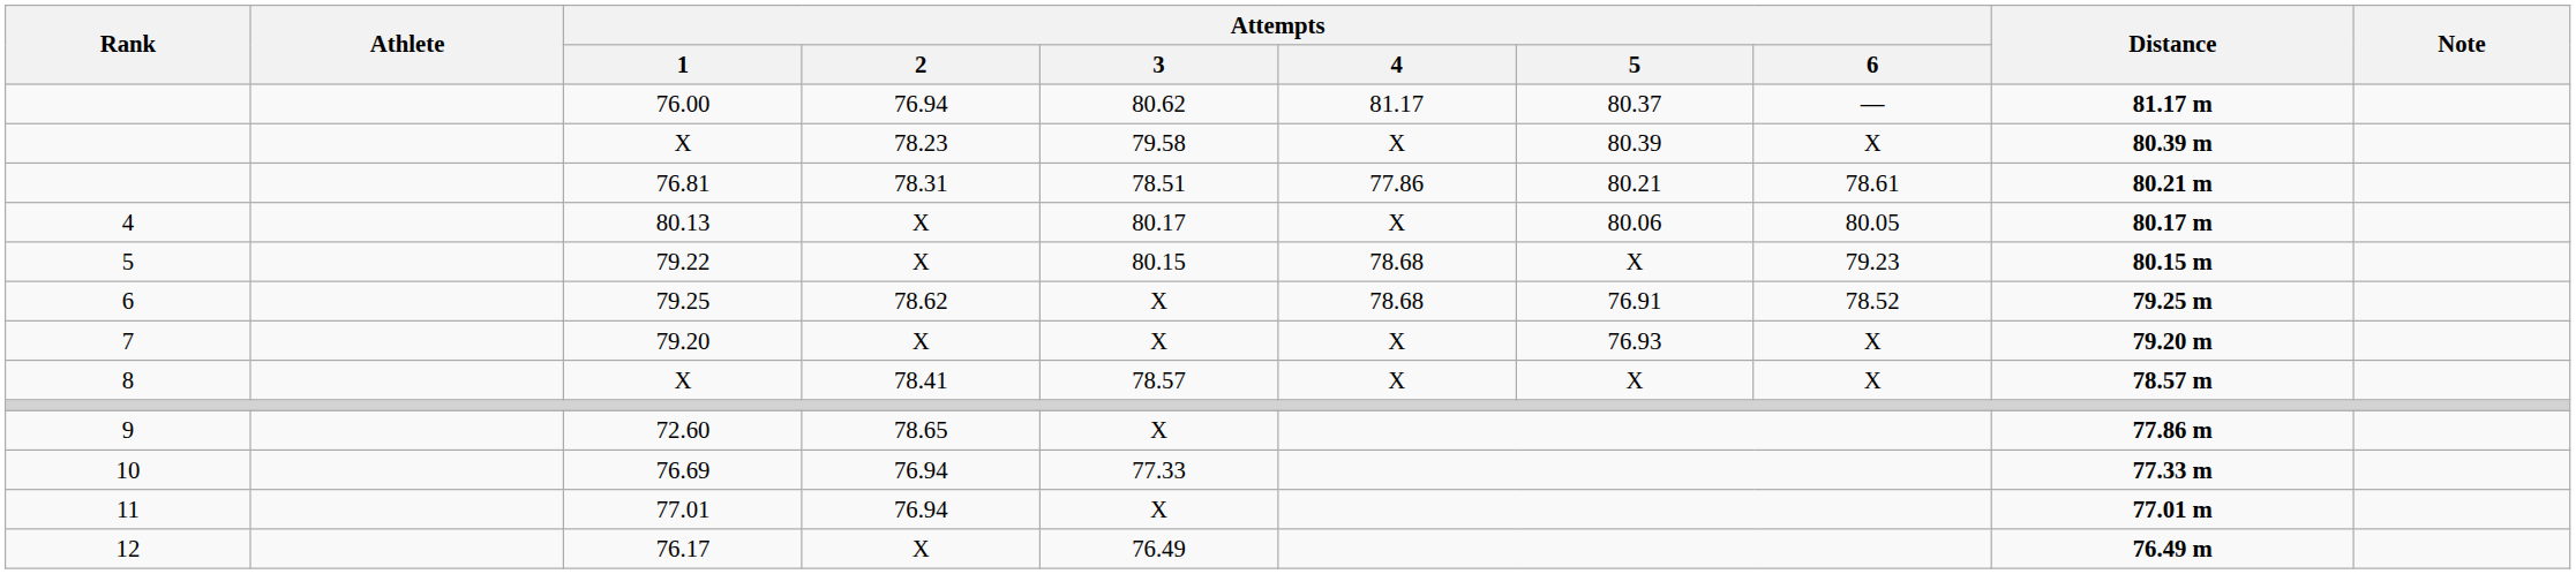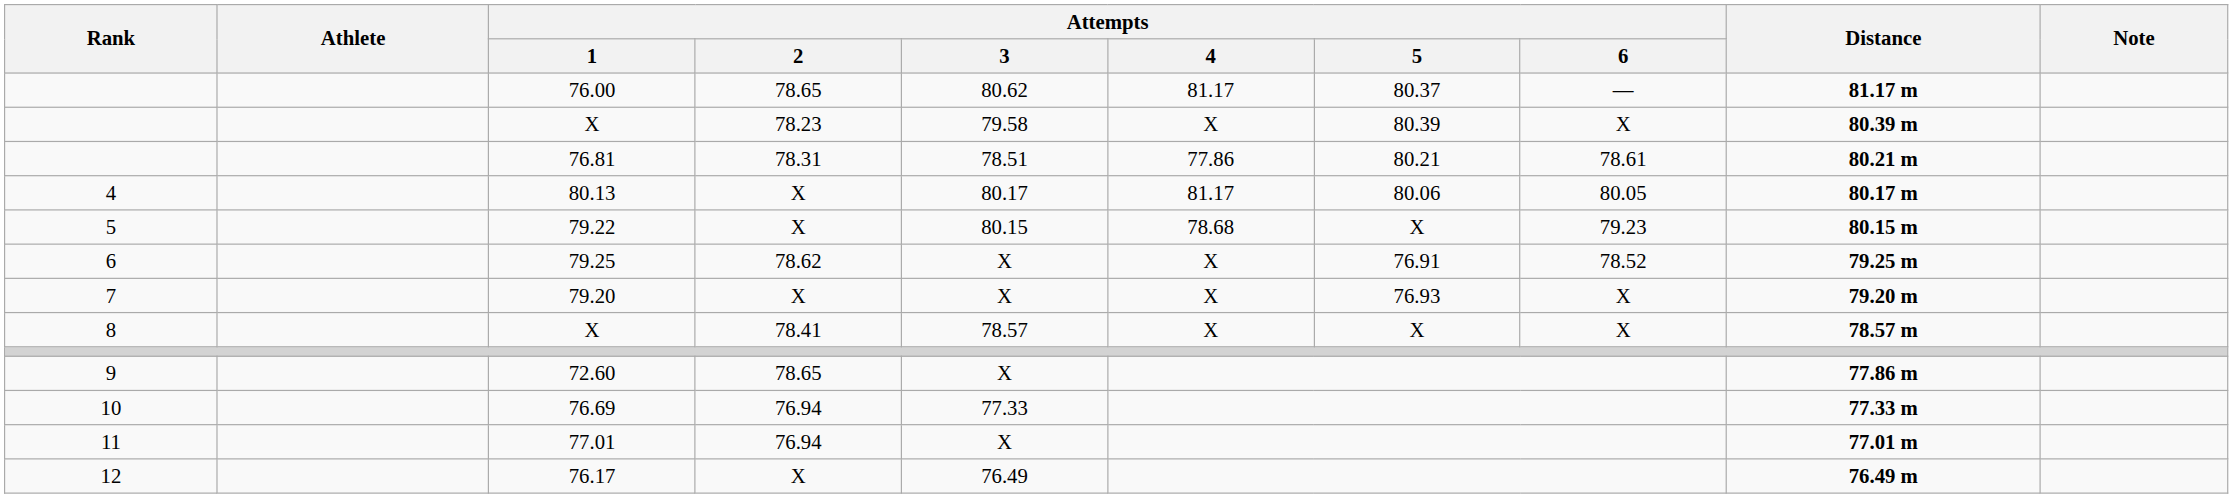76.00 | Attempts / 2: 76.94 -> 78.65
80.13 | Attempts / 4: X -> 81.17
79.25 | Attempts / 4: 78.68 -> X
